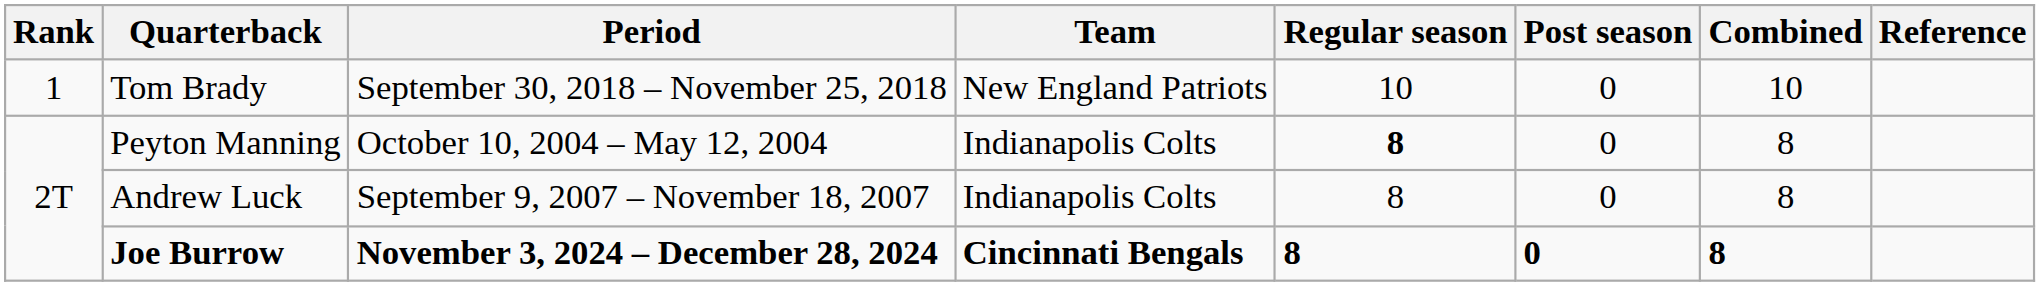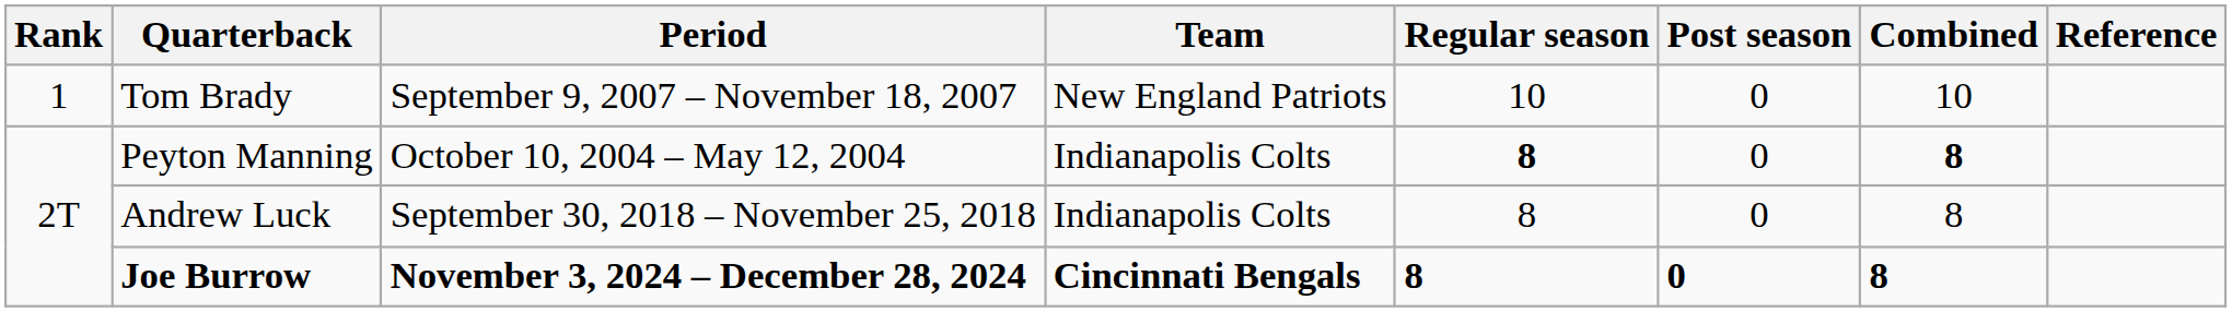Tom Brady | Period: September 30, 2018 – November 25, 2018 -> September 9, 2007 – November 18, 2007
Peyton Manning | Combined: normal -> bold
Andrew Luck | Period: September 9, 2007 – November 18, 2007 -> September 30, 2018 – November 25, 2018
